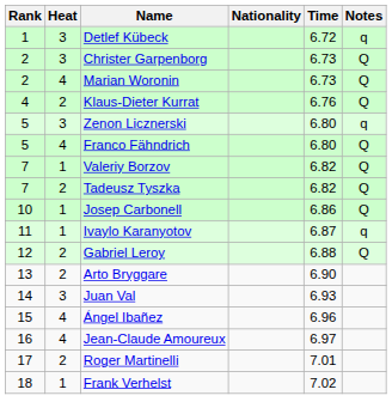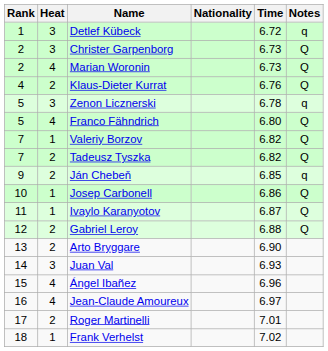Zenon Licznerski | Time: 6.80 -> 6.78
+ row: 9 | 2 | Ján Chebeň | 6.85 | q
Ivaylo Karanyotov | Notes: q -> Q
